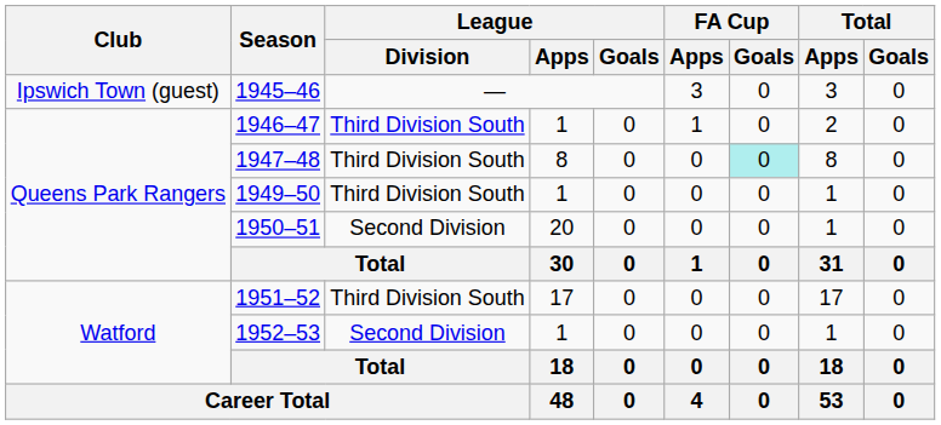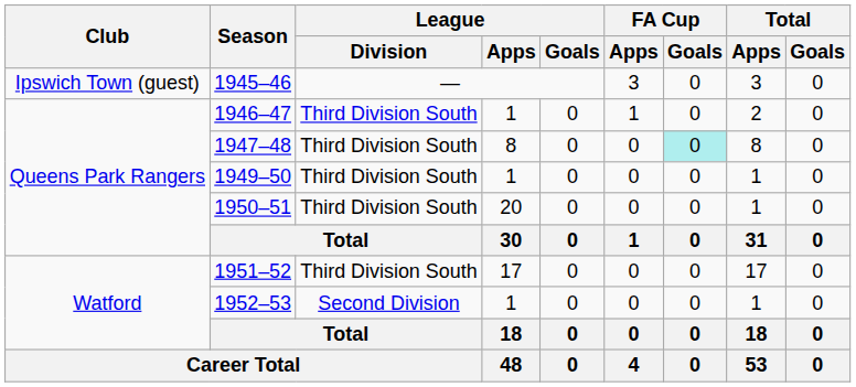1950–51 | League / Division: Second Division -> Third Division South
